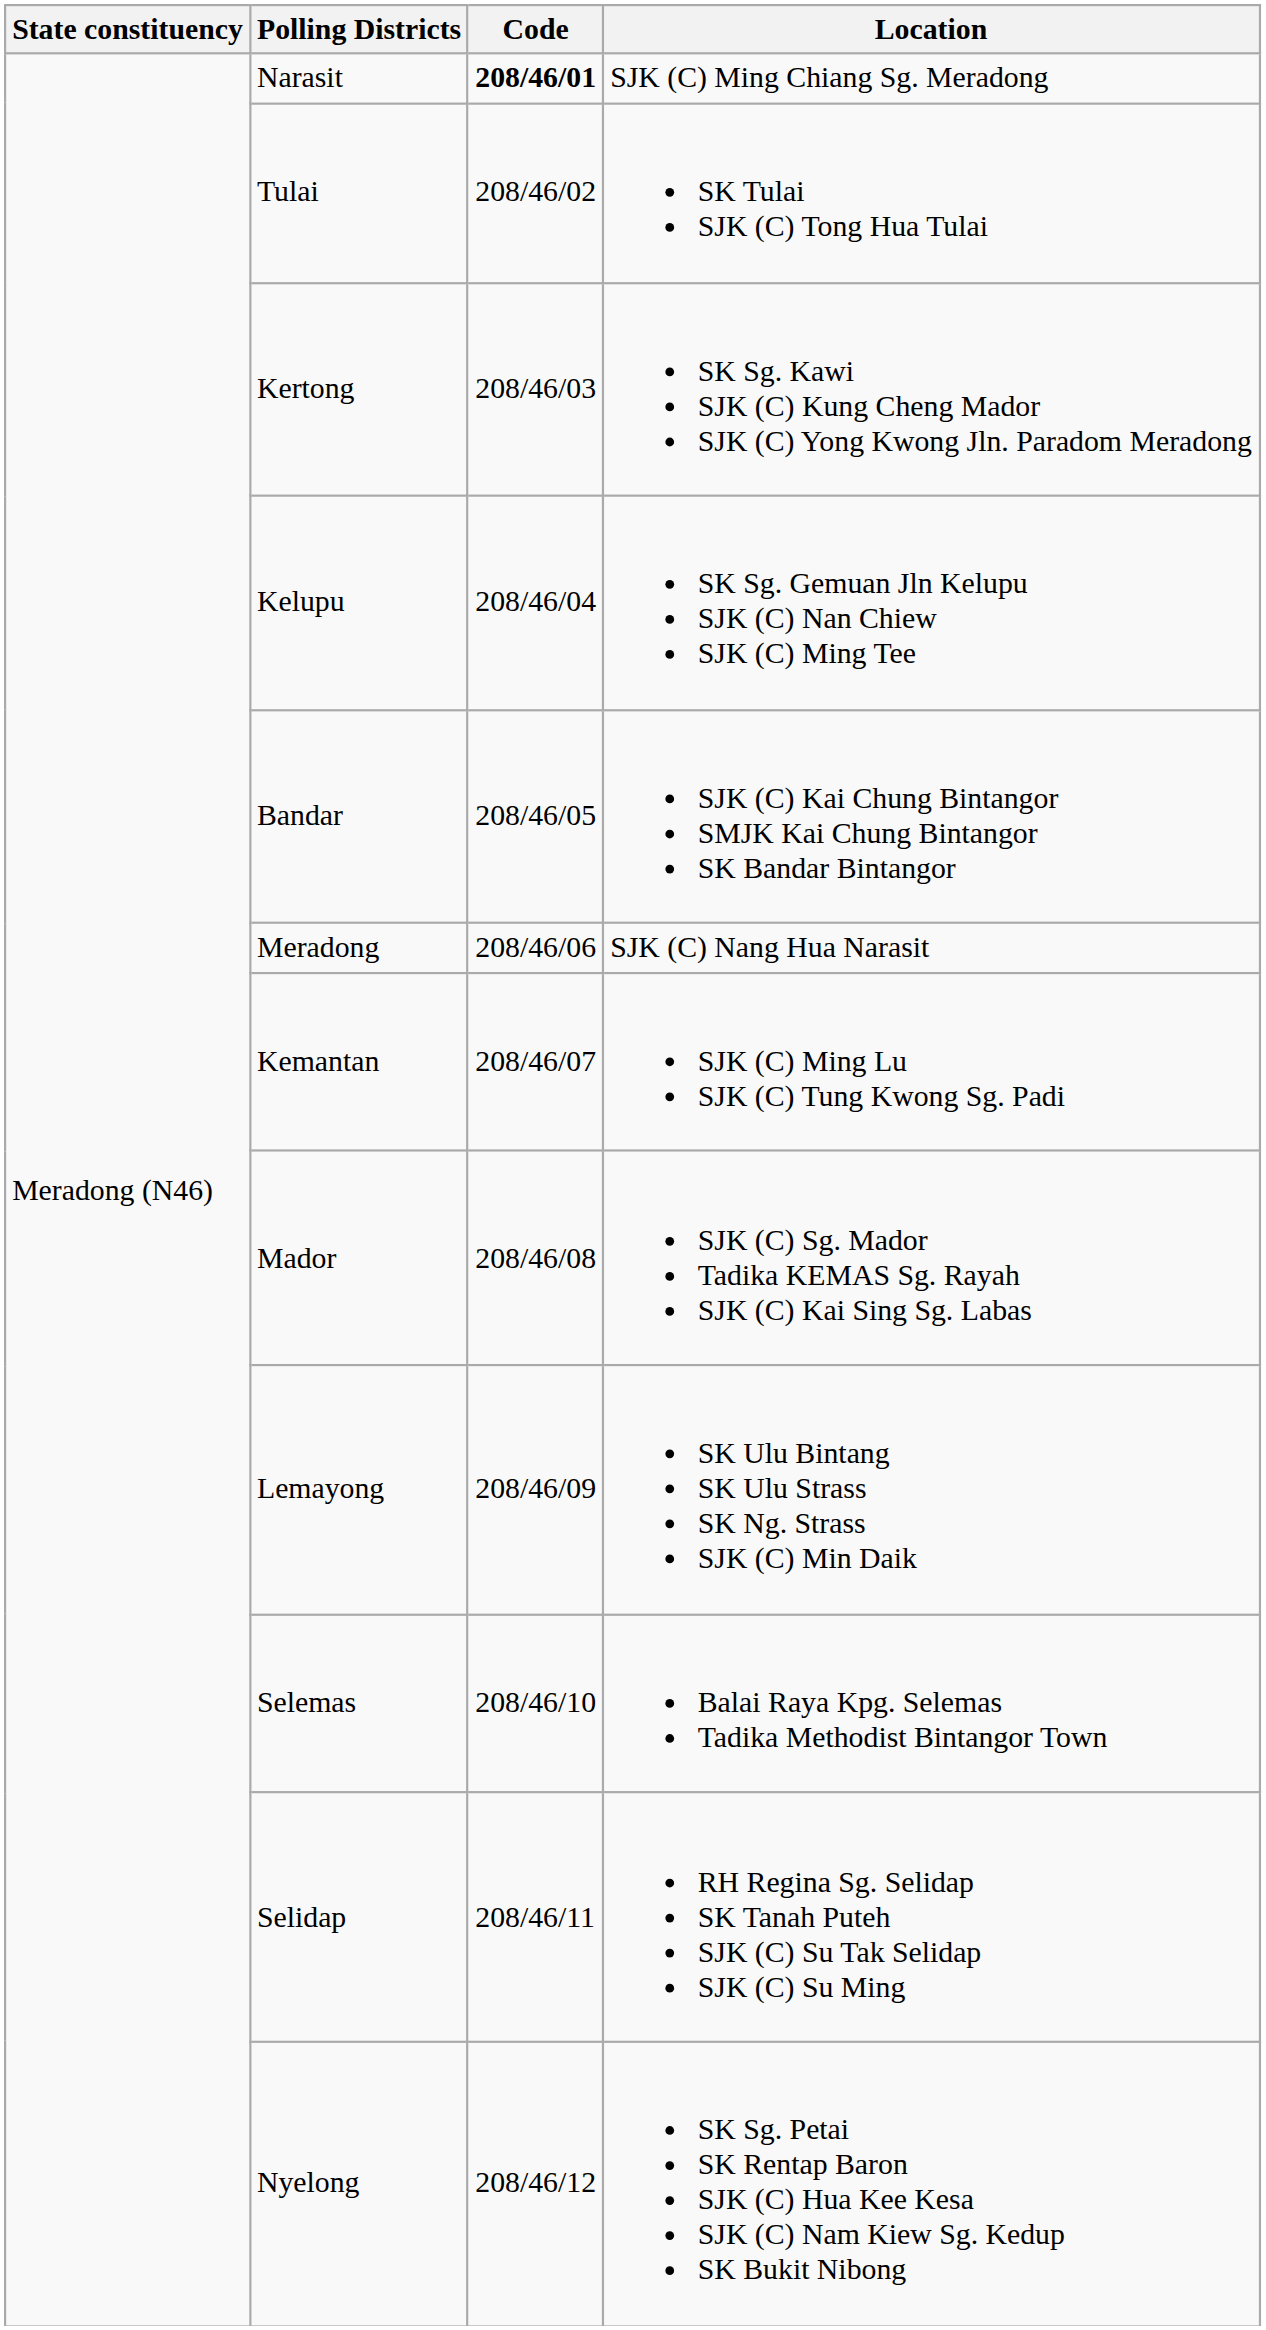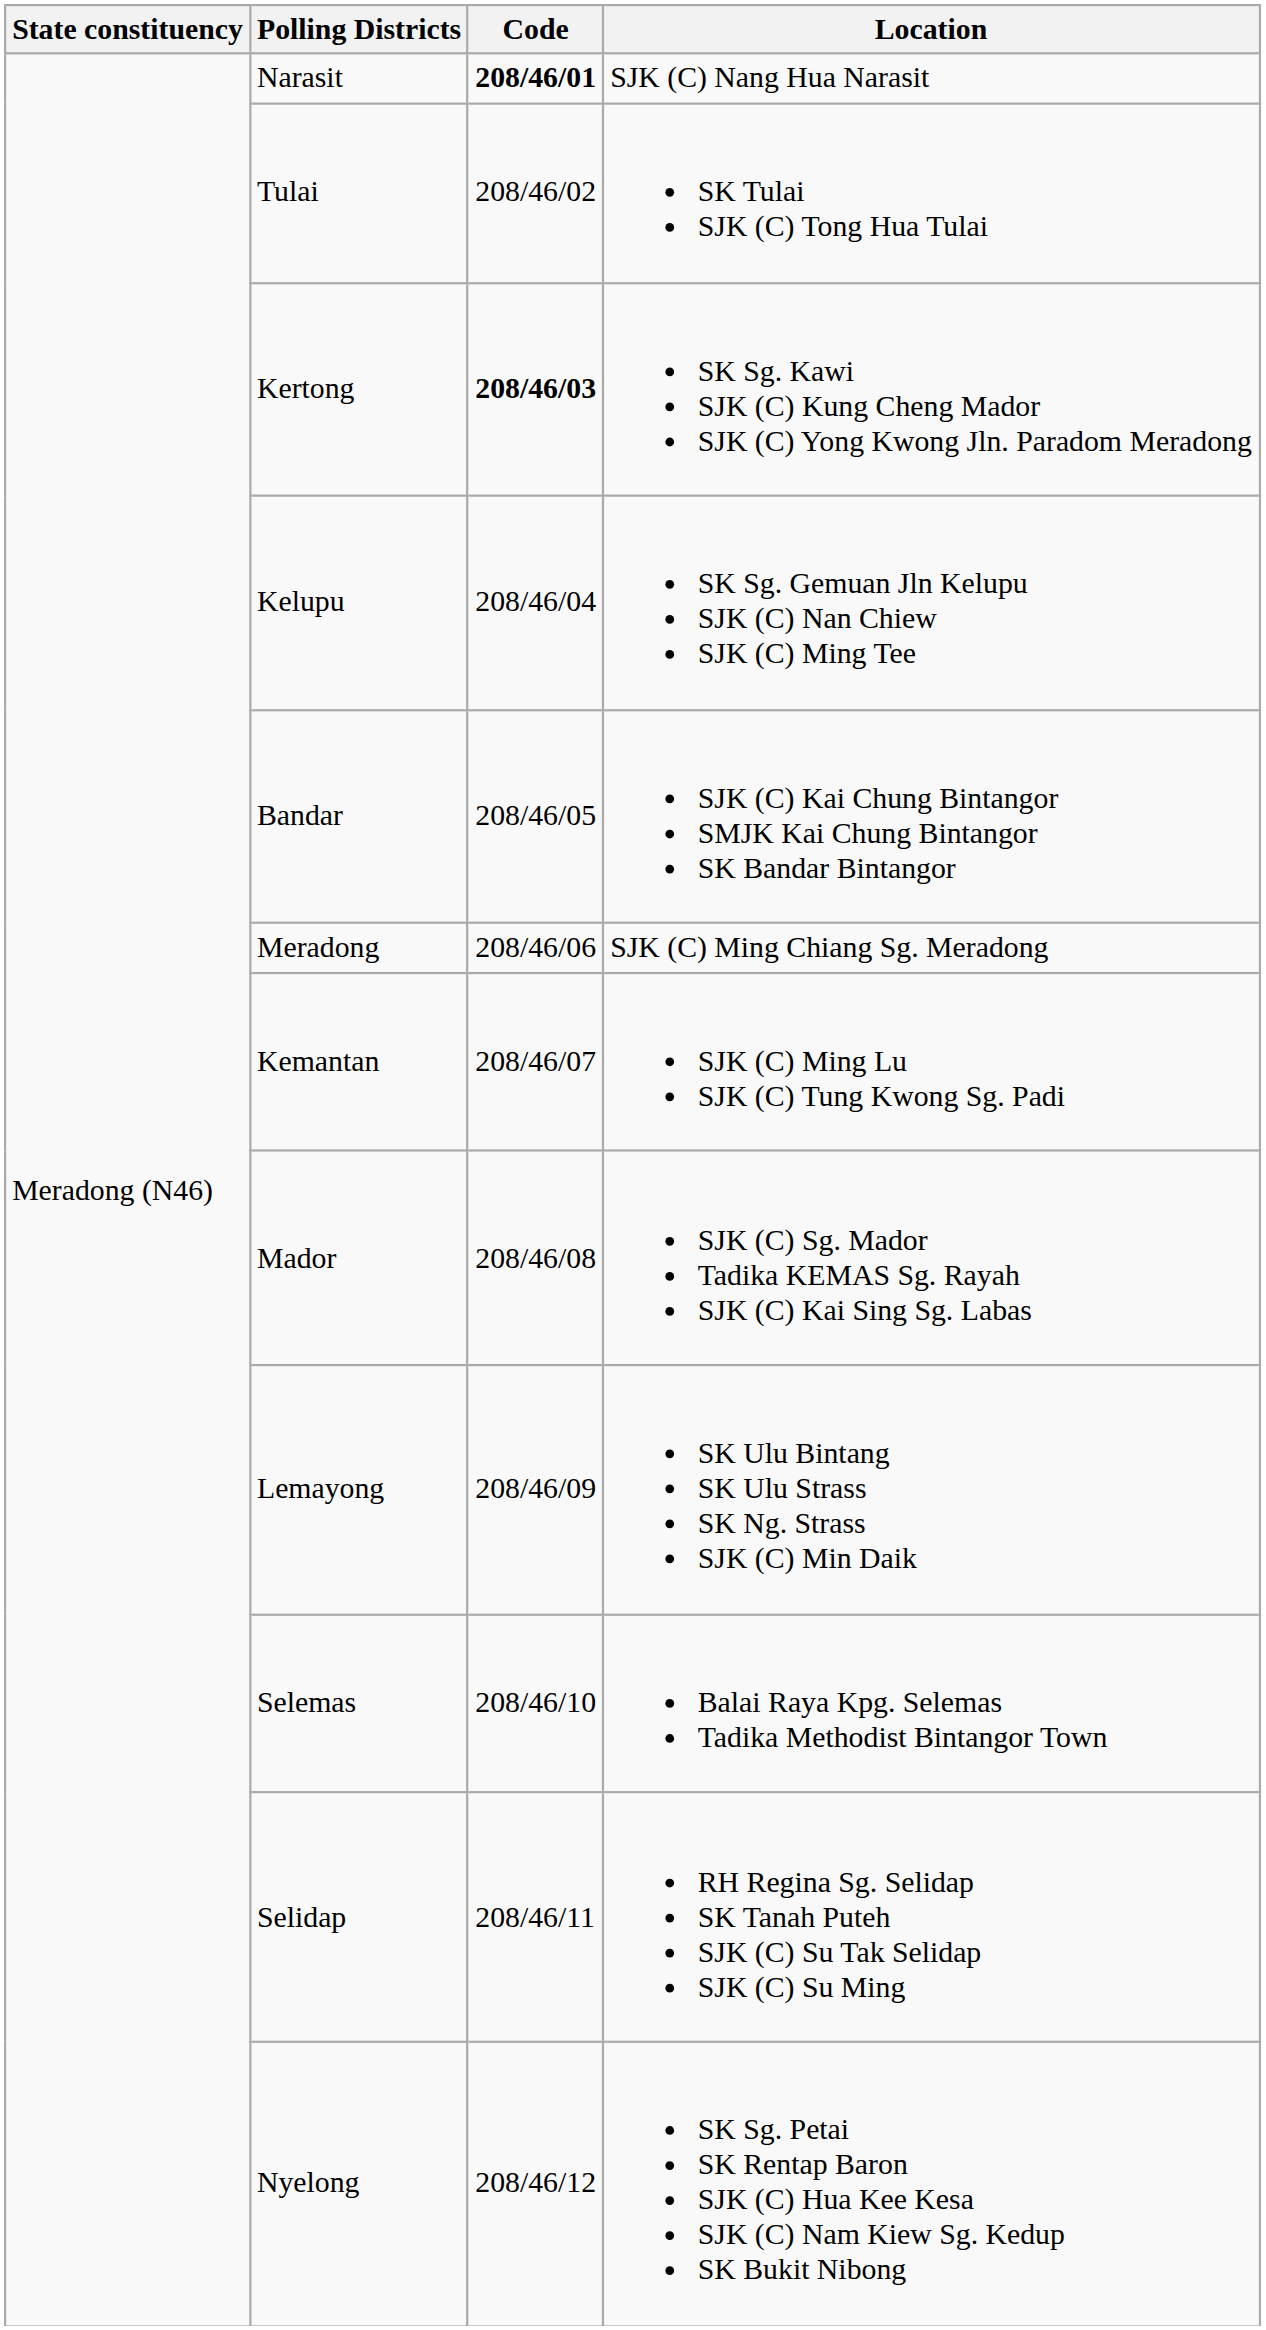Narasit | Location: SJK (C) Ming Chiang Sg. Meradong -> SJK (C) Nang Hua Narasit
Kertong | Code: normal -> bold
Meradong | Location: SJK (C) Nang Hua Narasit -> SJK (C) Ming Chiang Sg. Meradong
